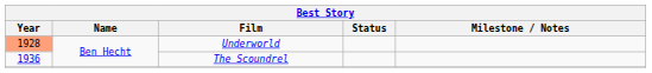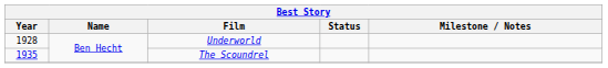Underworld | Year: lightsalmon background -> no background
The Scoundrel | Year: 1936 -> 1935
